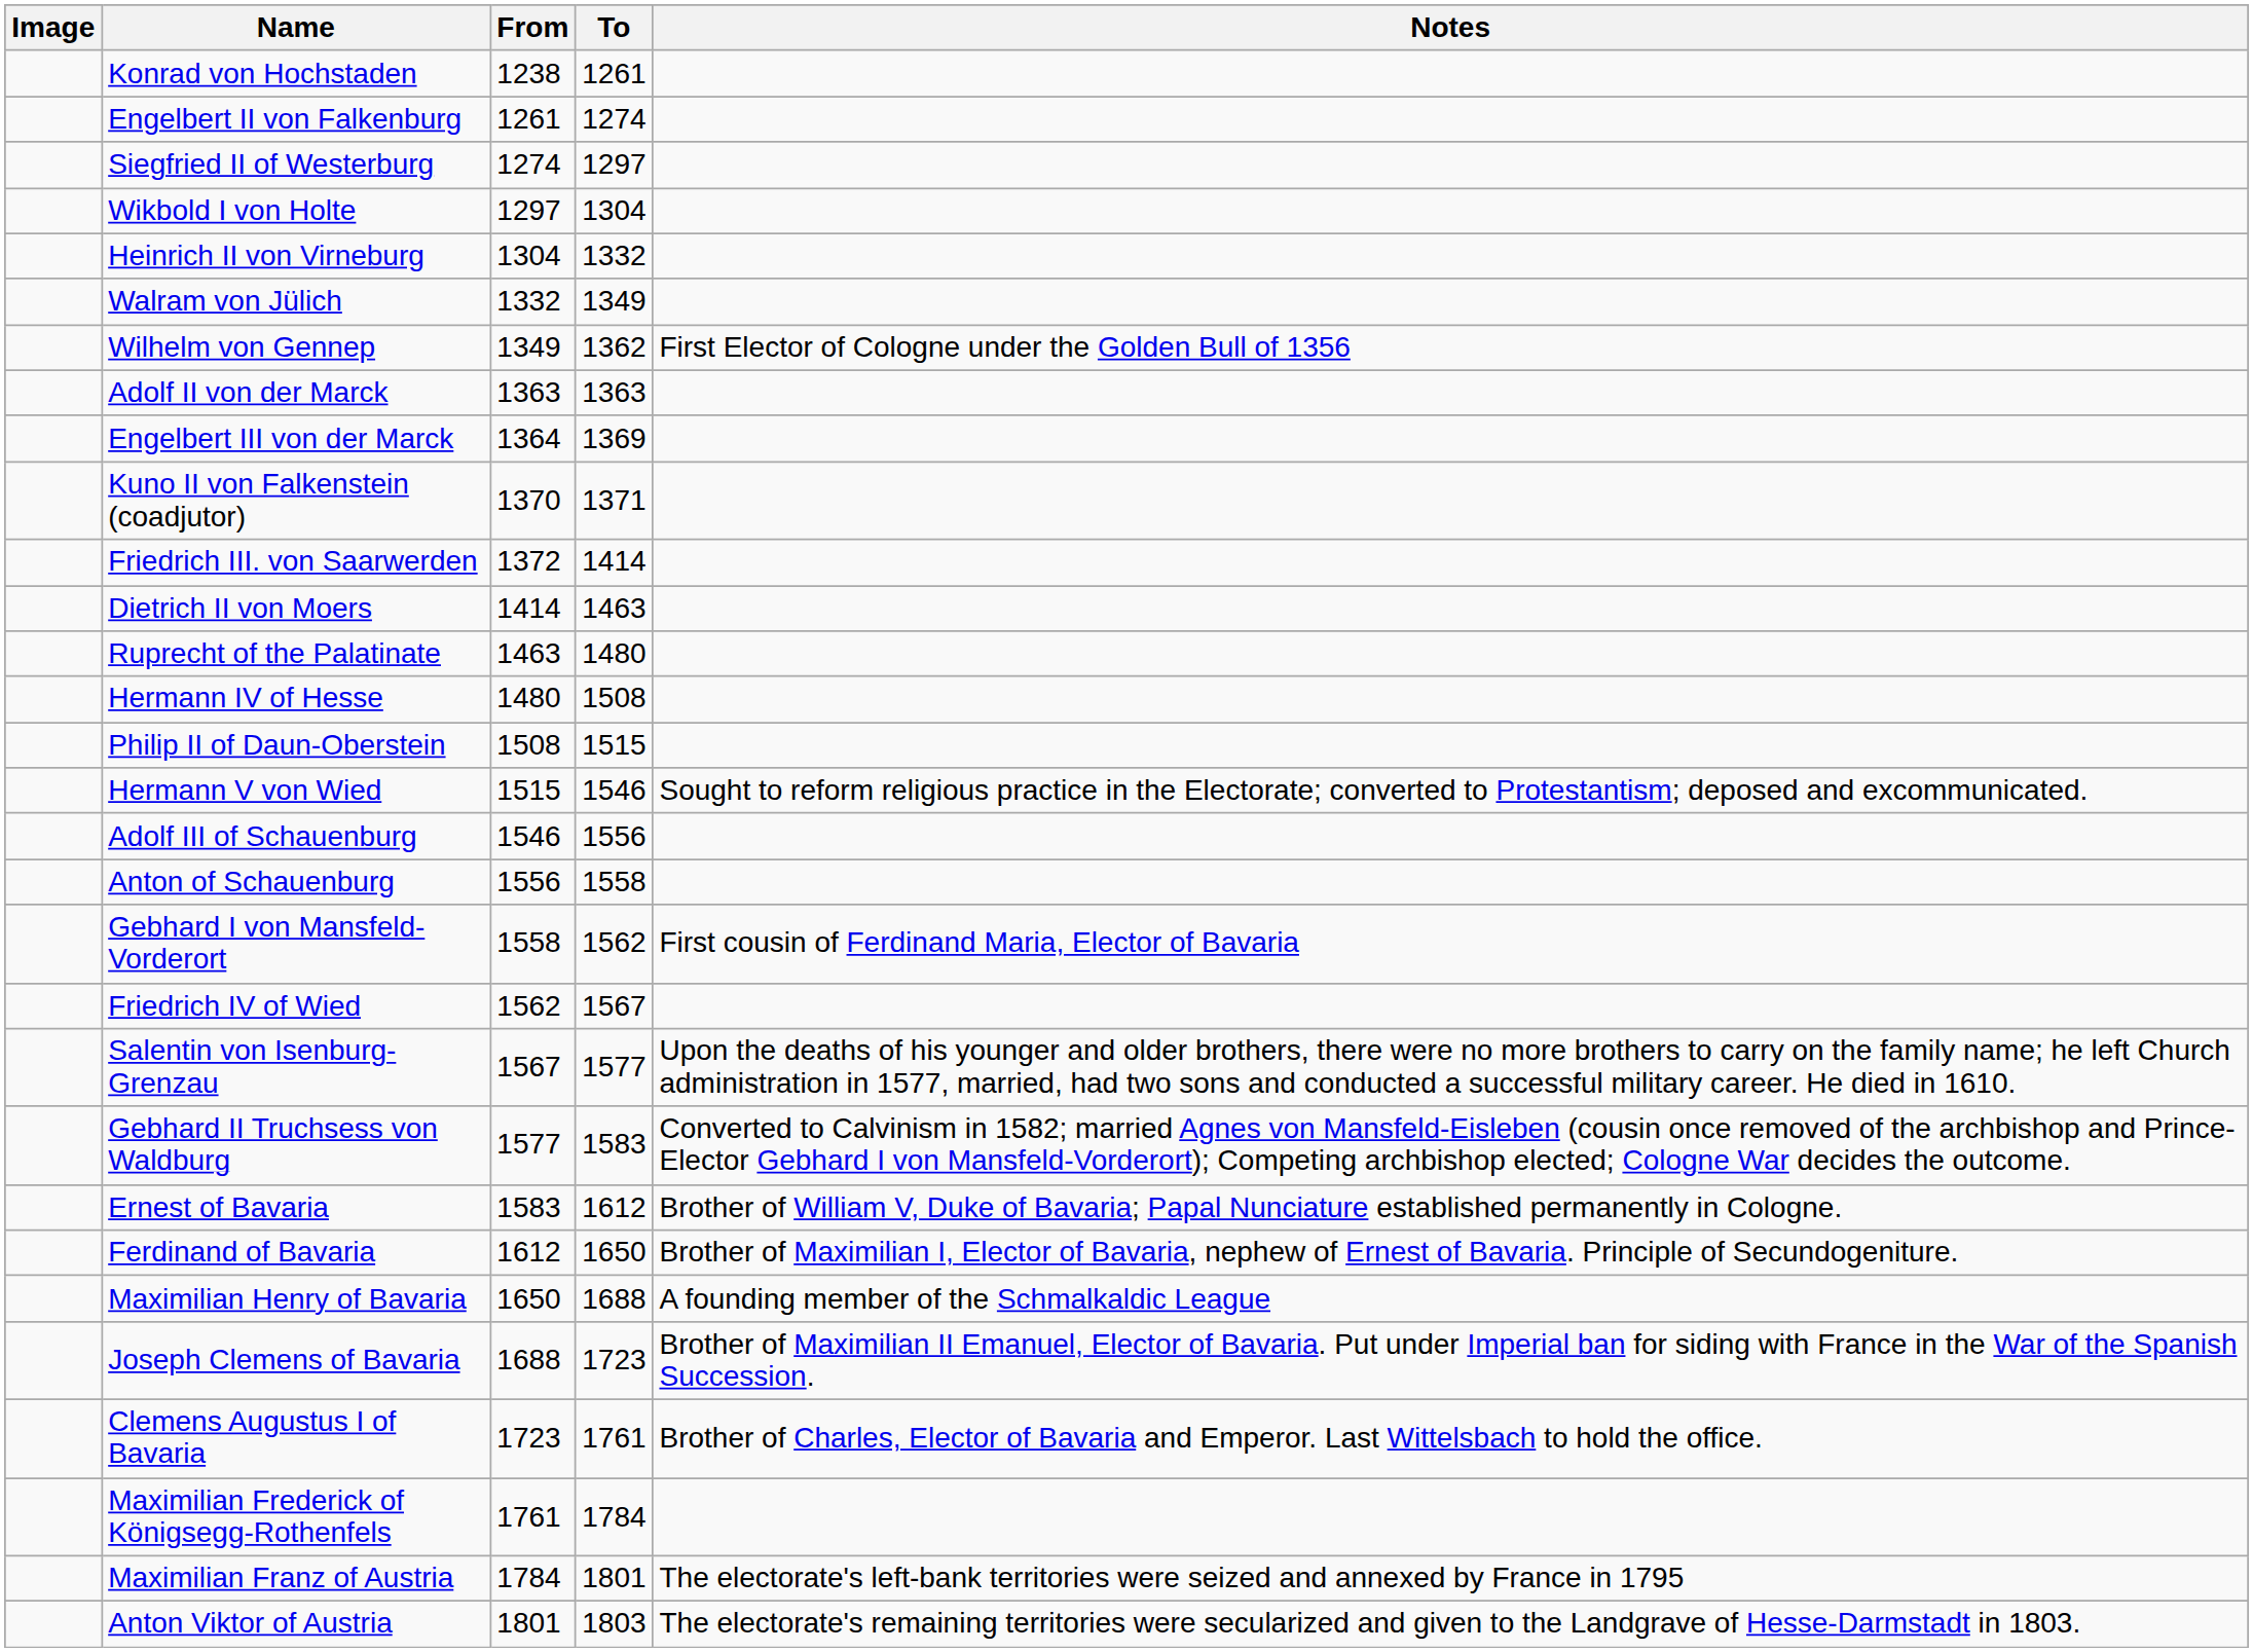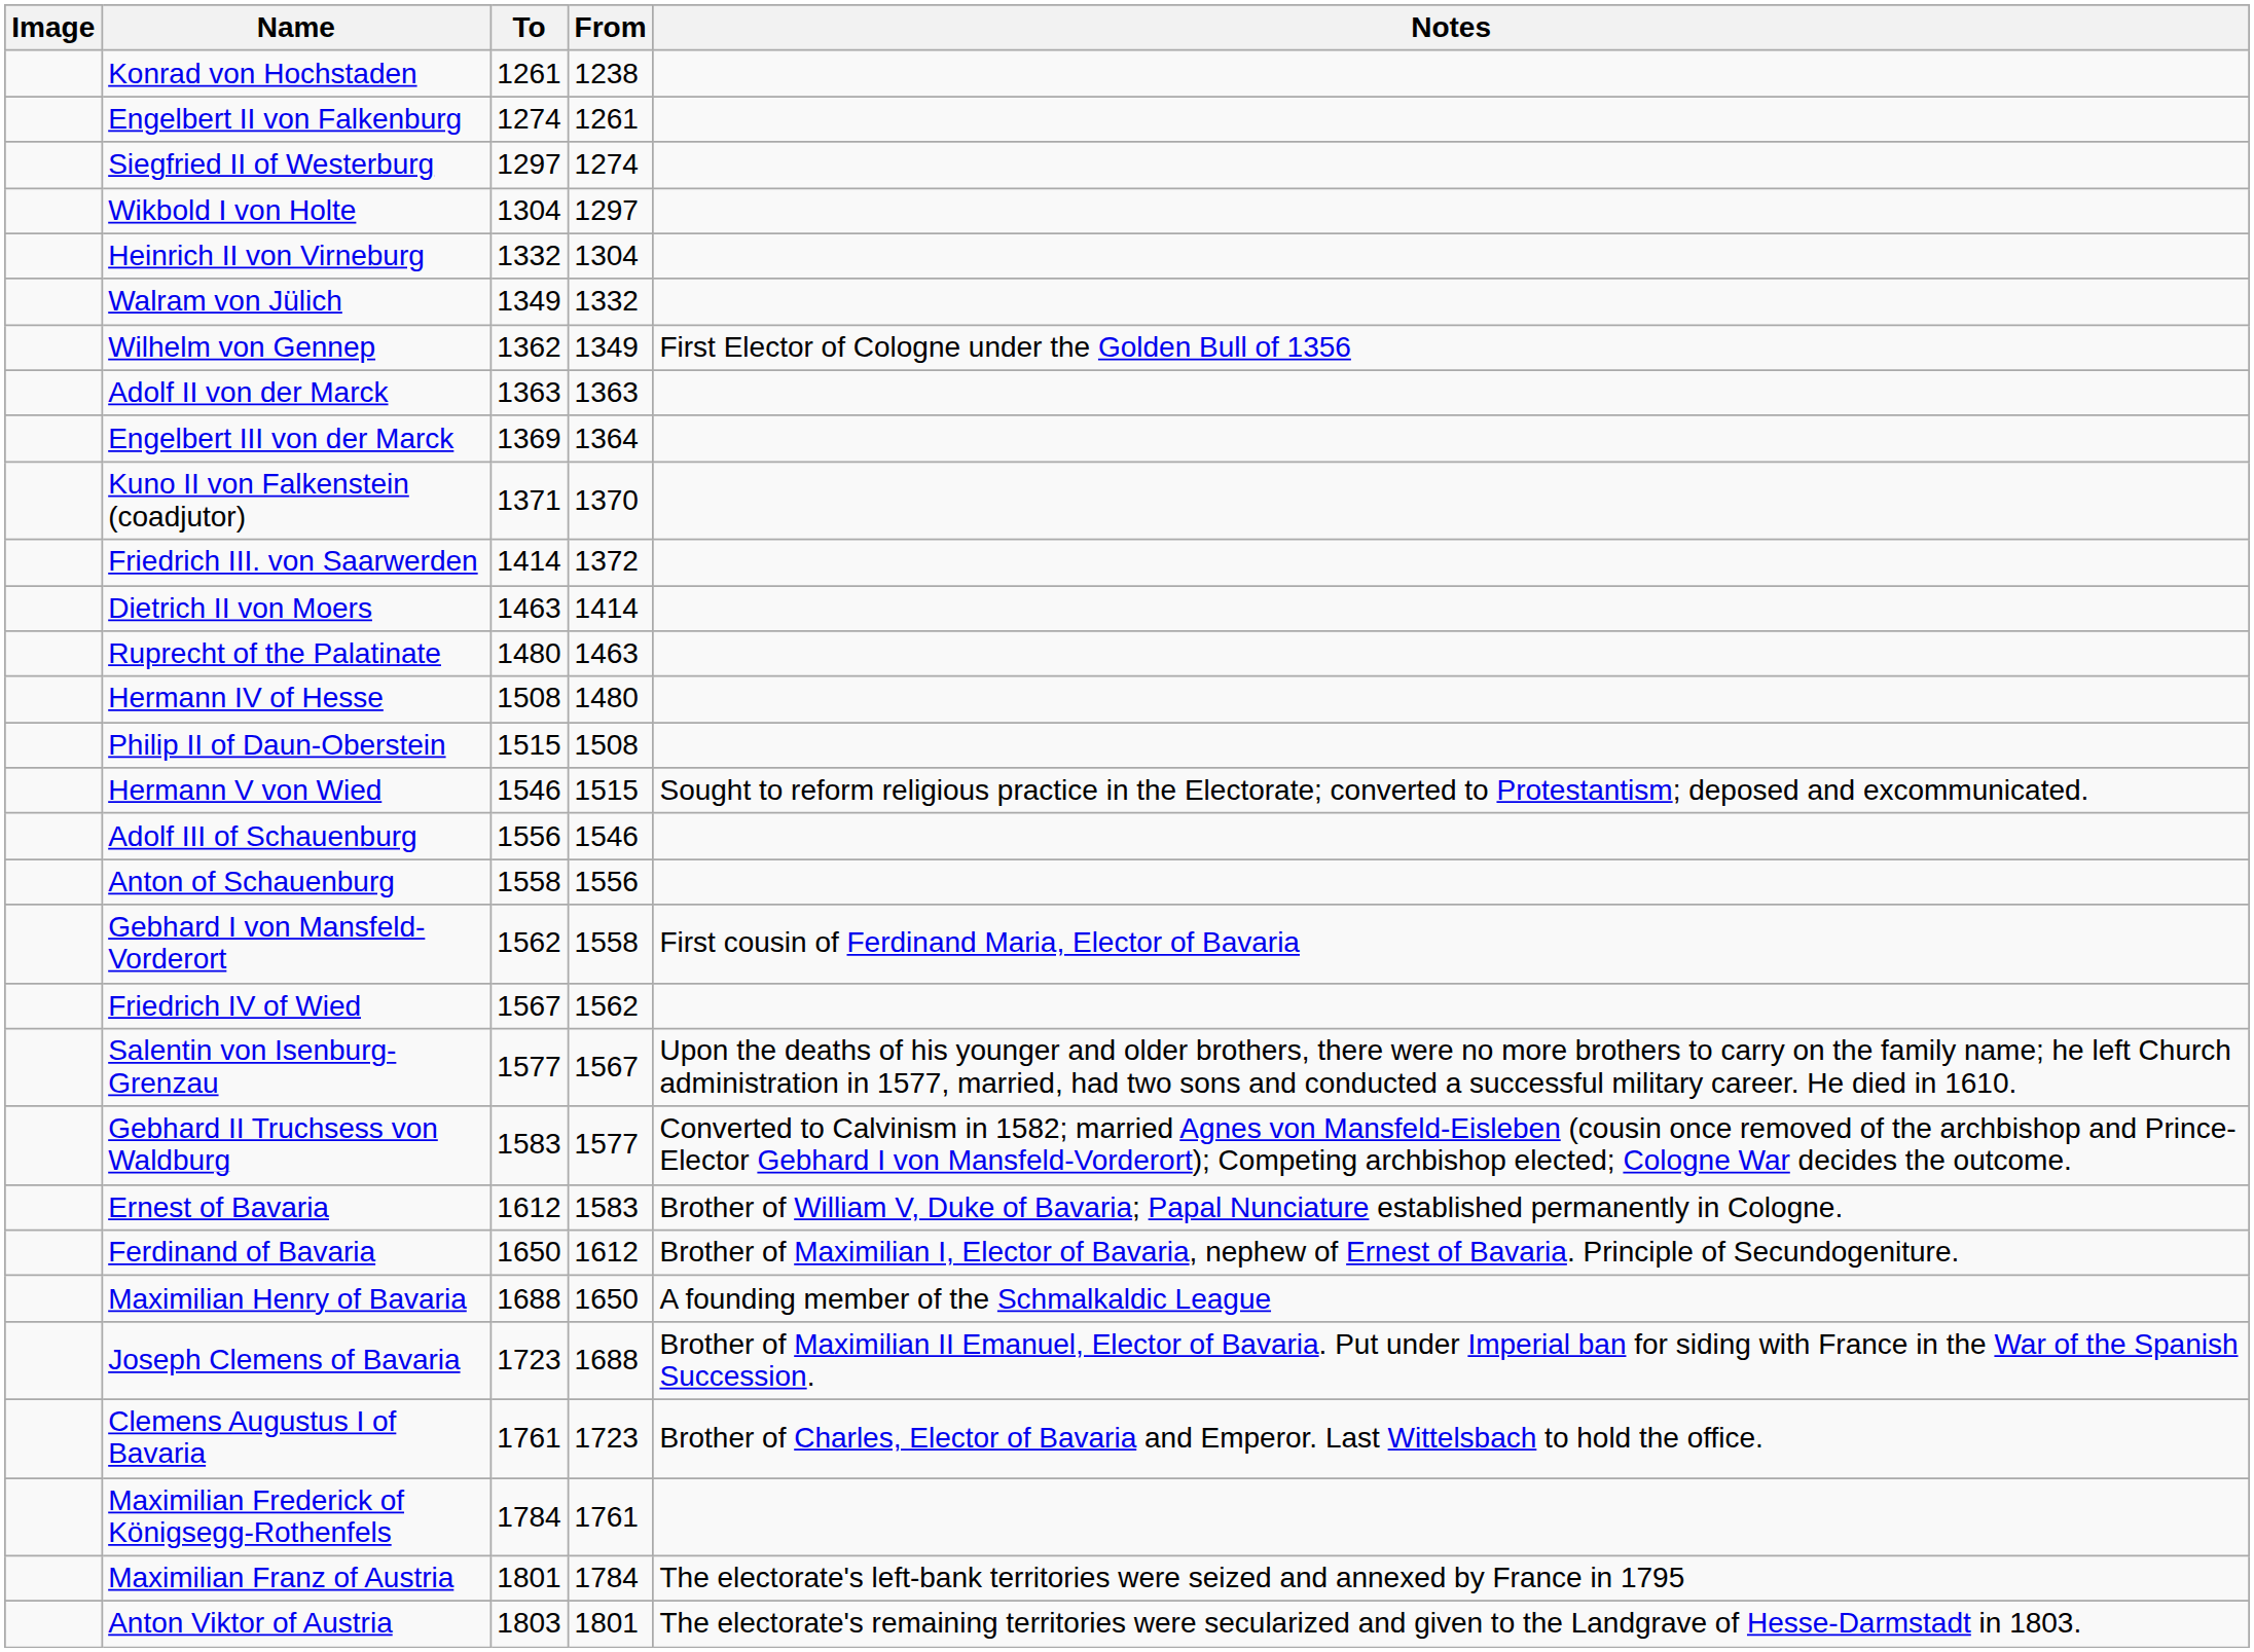columns swapped: From <-> To
